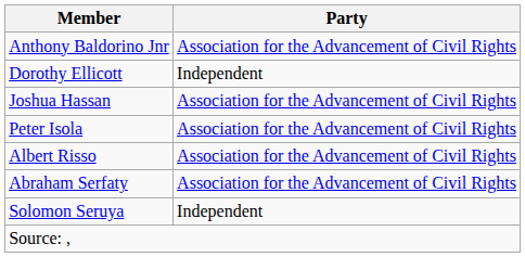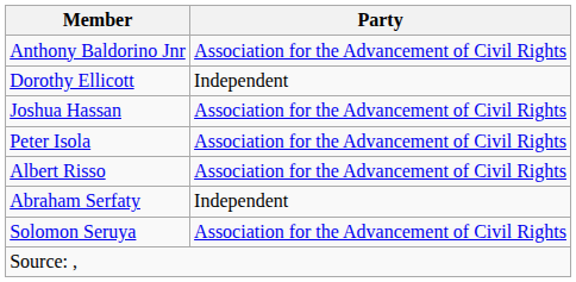Abraham Serfaty | Party: Association for the Advancement of Civil Rights -> Independent
Solomon Seruya | Party: Independent -> Association for the Advancement of Civil Rights
